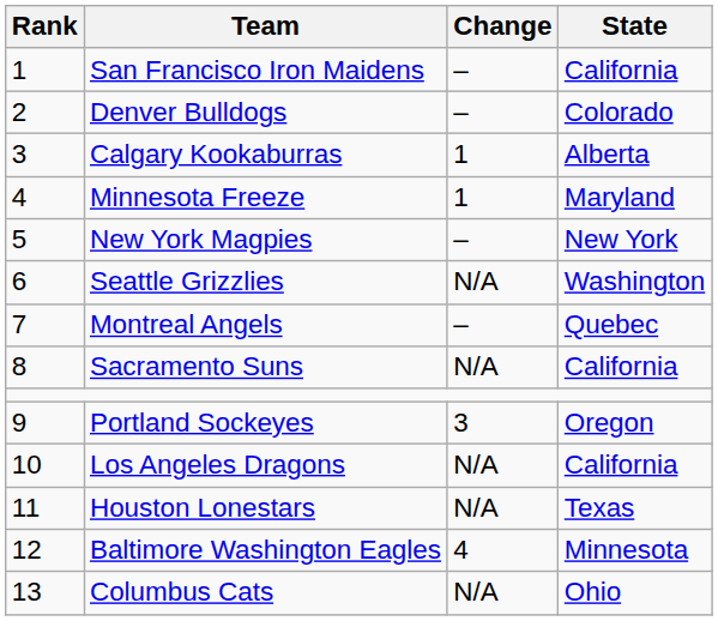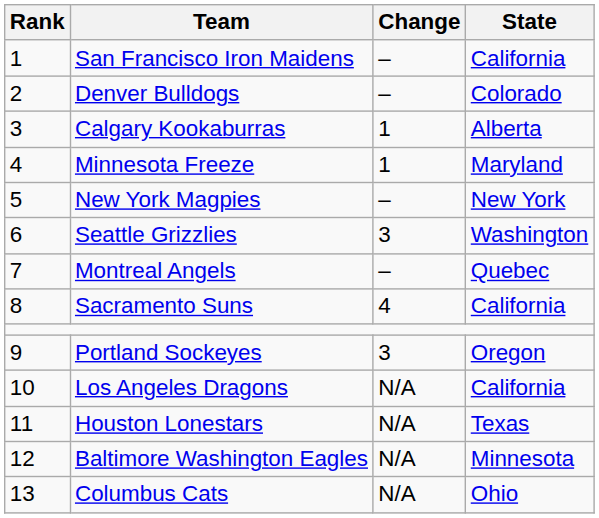Seattle Grizzlies | Change: N/A -> 3
Sacramento Suns | Change: N/A -> 4
Baltimore Washington Eagles | Change: 4 -> N/A
